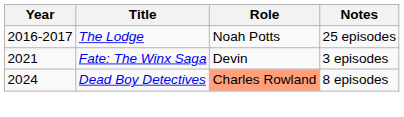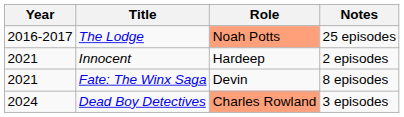The Lodge | Role: no background -> lightsalmon background
+ row: 2021 | Innocent | Hardeep | 2 episodes
Fate: The Winx Saga | Notes: 3 episodes -> 8 episodes
Dead Boy Detectives | Notes: 8 episodes -> 3 episodes
